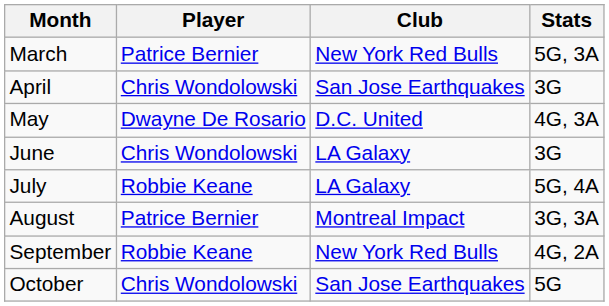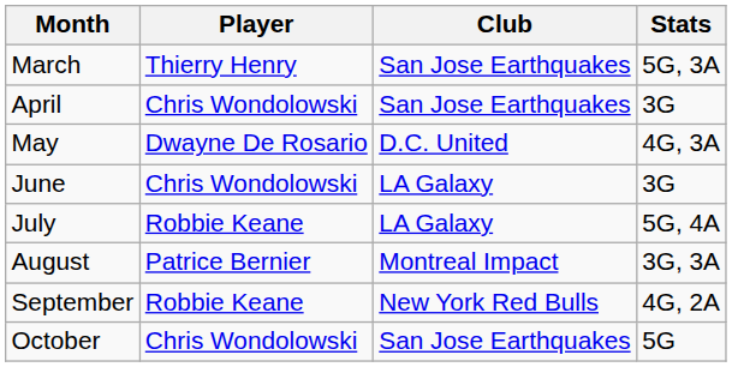March | Player: Patrice Bernier -> Thierry Henry
March | Club: New York Red Bulls -> San Jose Earthquakes
